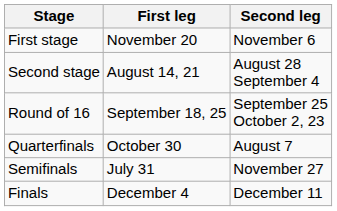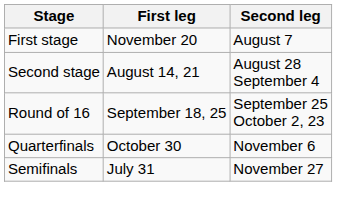First stage | Second leg: November 6 -> August 7
Quarterfinals | Second leg: August 7 -> November 6
- row: Finals | December 4 | December 11
